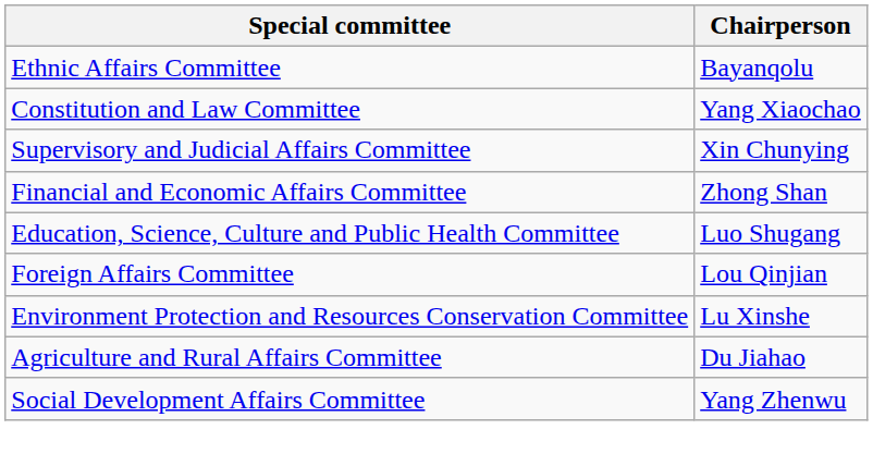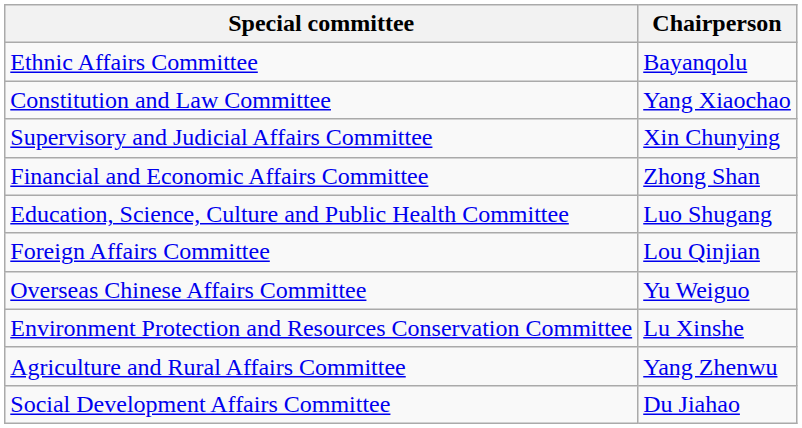+ row: Overseas Chinese Affairs Committee | Yu Weiguo
Agriculture and Rural Affairs Committee | Chairperson: Du Jiahao -> Yang Zhenwu
Social Development Affairs Committee | Chairperson: Yang Zhenwu -> Du Jiahao
